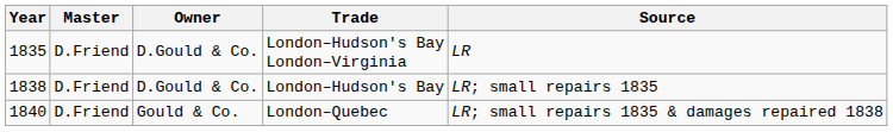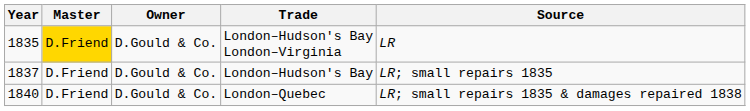London–Hudson's Bay London–Virginia | Master: no background -> gold background
London–Hudson's Bay | Year: 1838 -> 1837
London–Quebec | Owner: Gould & Co. -> D.Gould & Co.
